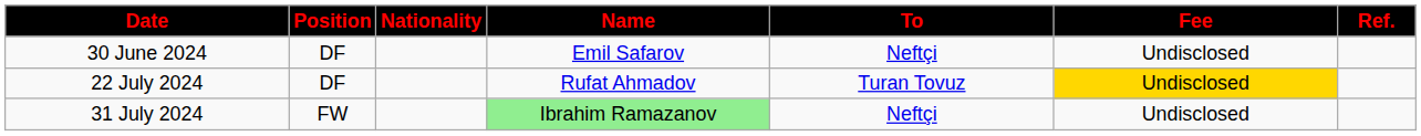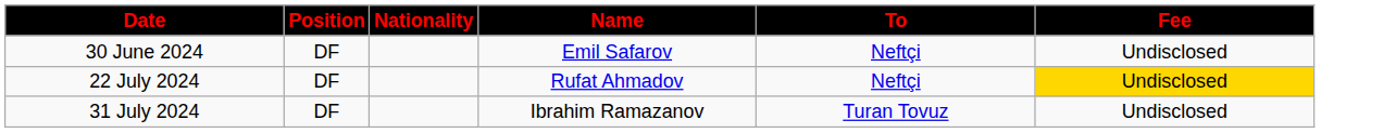- column: Ref.
22 July 2024 | To: Turan Tovuz -> Neftçi
31 July 2024 | Position: FW -> DF
31 July 2024 | Name: lightgreen background -> no background
31 July 2024 | To: Neftçi -> Turan Tovuz
